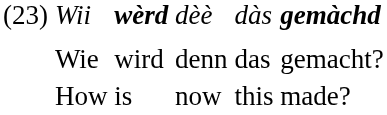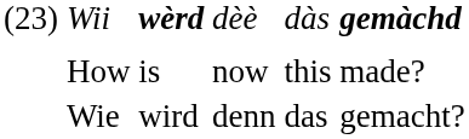rows swapped: Wie <-> How
